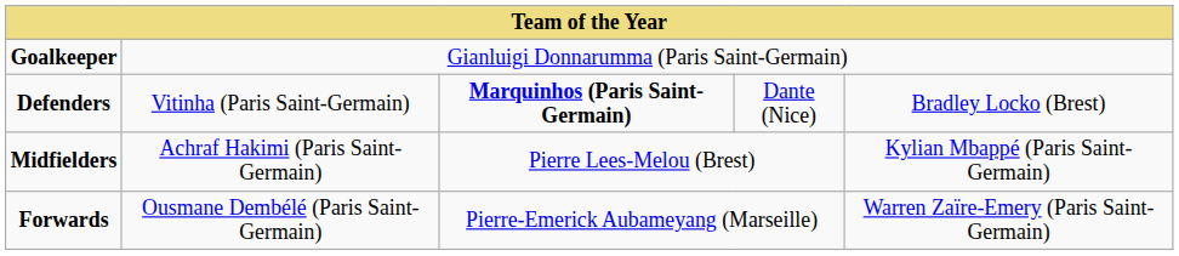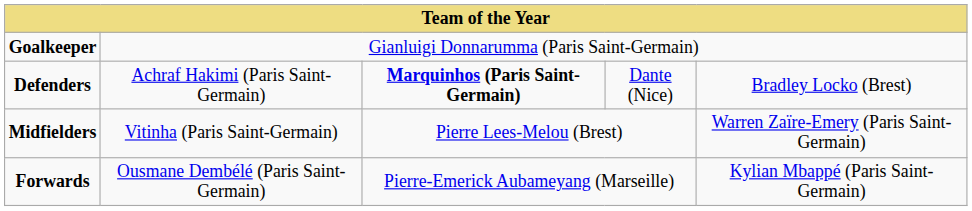Defenders | column 2: Vitinha (Paris Saint-Germain) -> Achraf Hakimi (Paris Saint-Germain)
Midfielders | column 2: Achraf Hakimi (Paris Saint-Germain) -> Vitinha (Paris Saint-Germain)
Midfielders | column 5: Kylian Mbappé (Paris Saint-Germain) -> Warren Zaïre-Emery (Paris Saint-Germain)
Forwards | column 5: Warren Zaïre-Emery (Paris Saint-Germain) -> Kylian Mbappé (Paris Saint-Germain)
